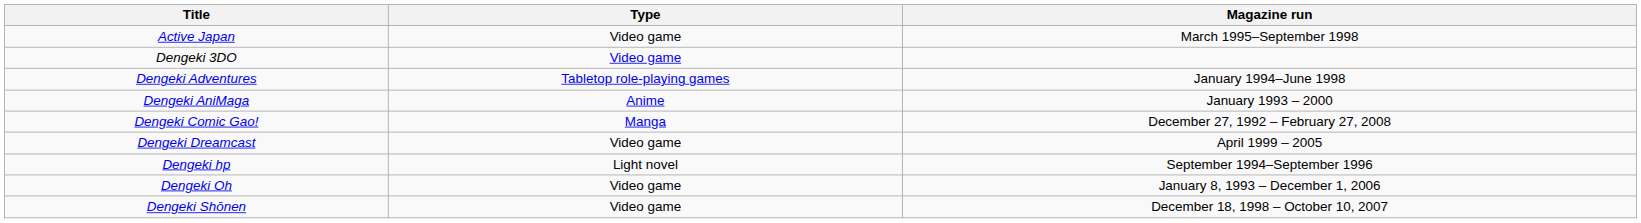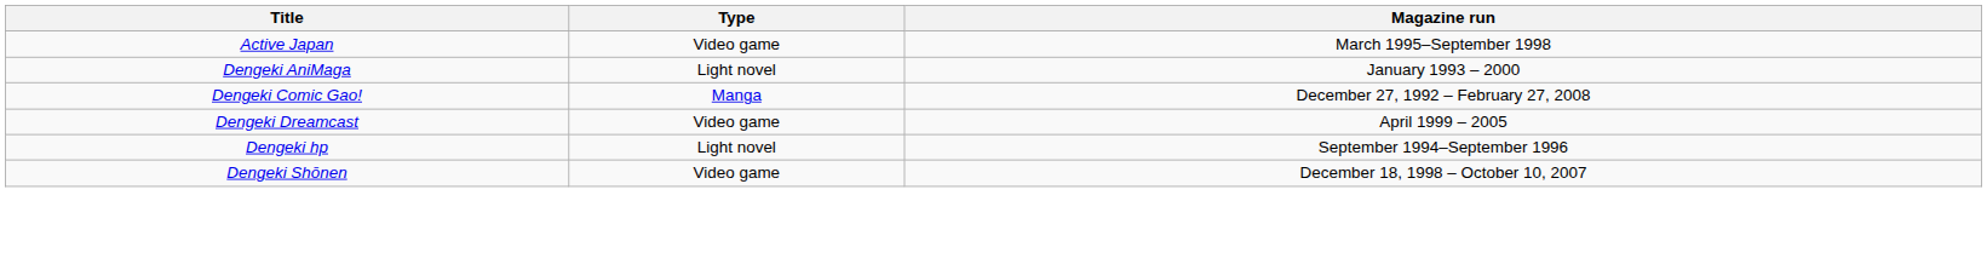- row: Dengeki 3DO | Video game
- row: Dengeki Adventures | Tabletop role-playing games | January 1994–June 1998
Dengeki AniMaga | Type: Anime -> Light novel
- row: Dengeki Oh | Video game | January 8, 1993 – December 1, 2006
